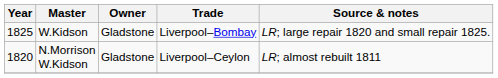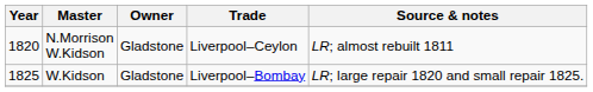rows swapped: N.Morrison W.Kidson <-> W.Kidson
